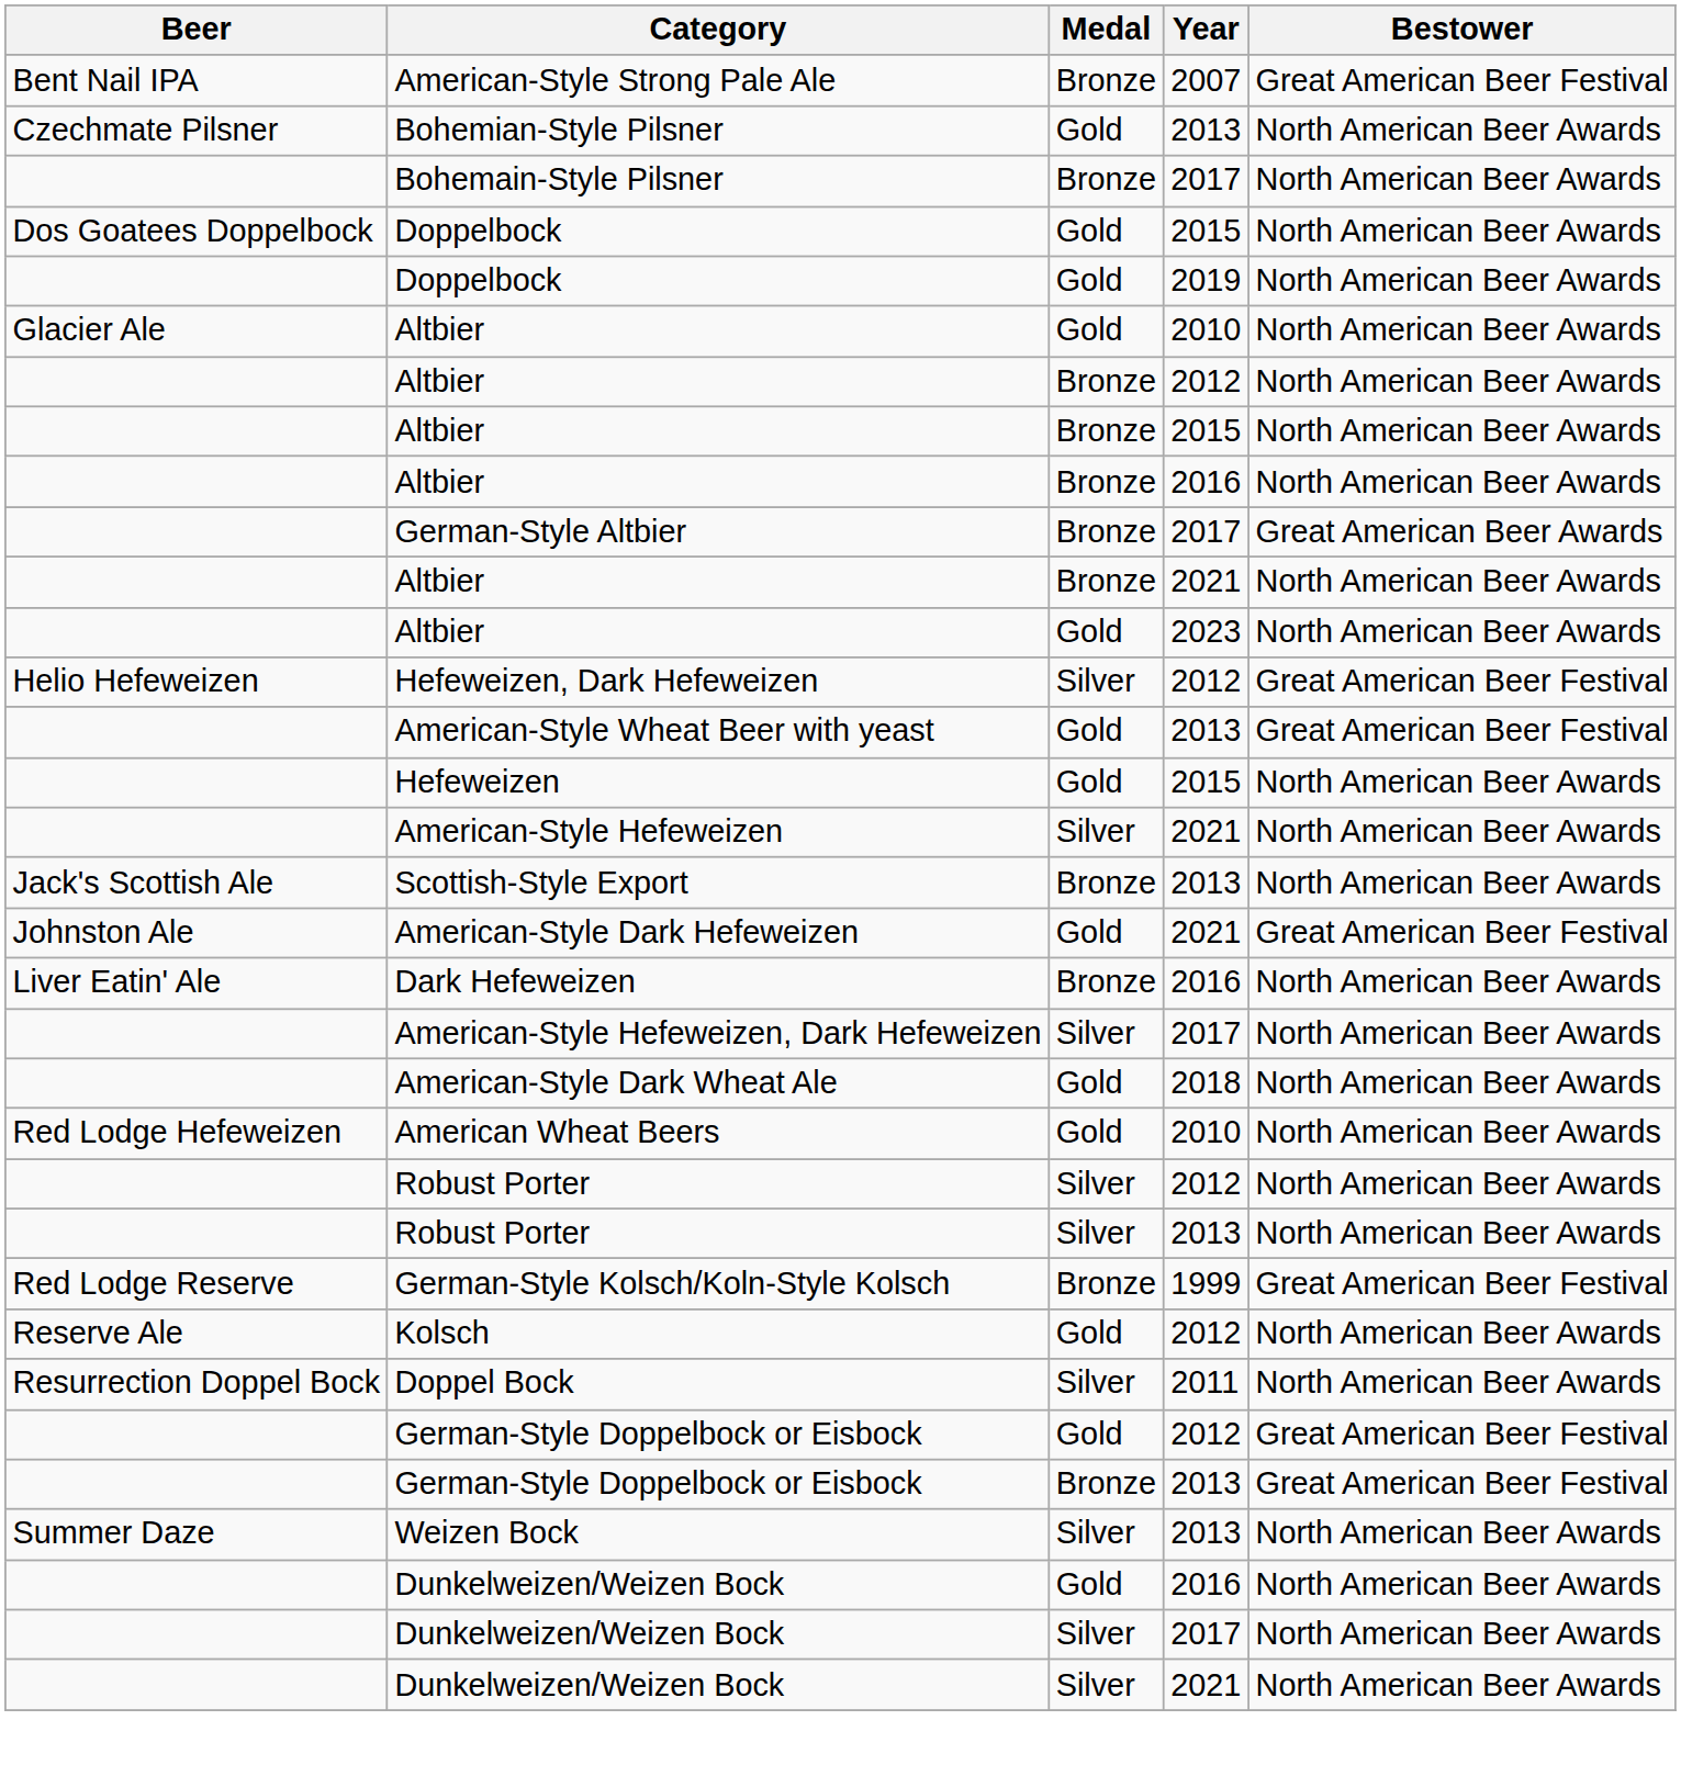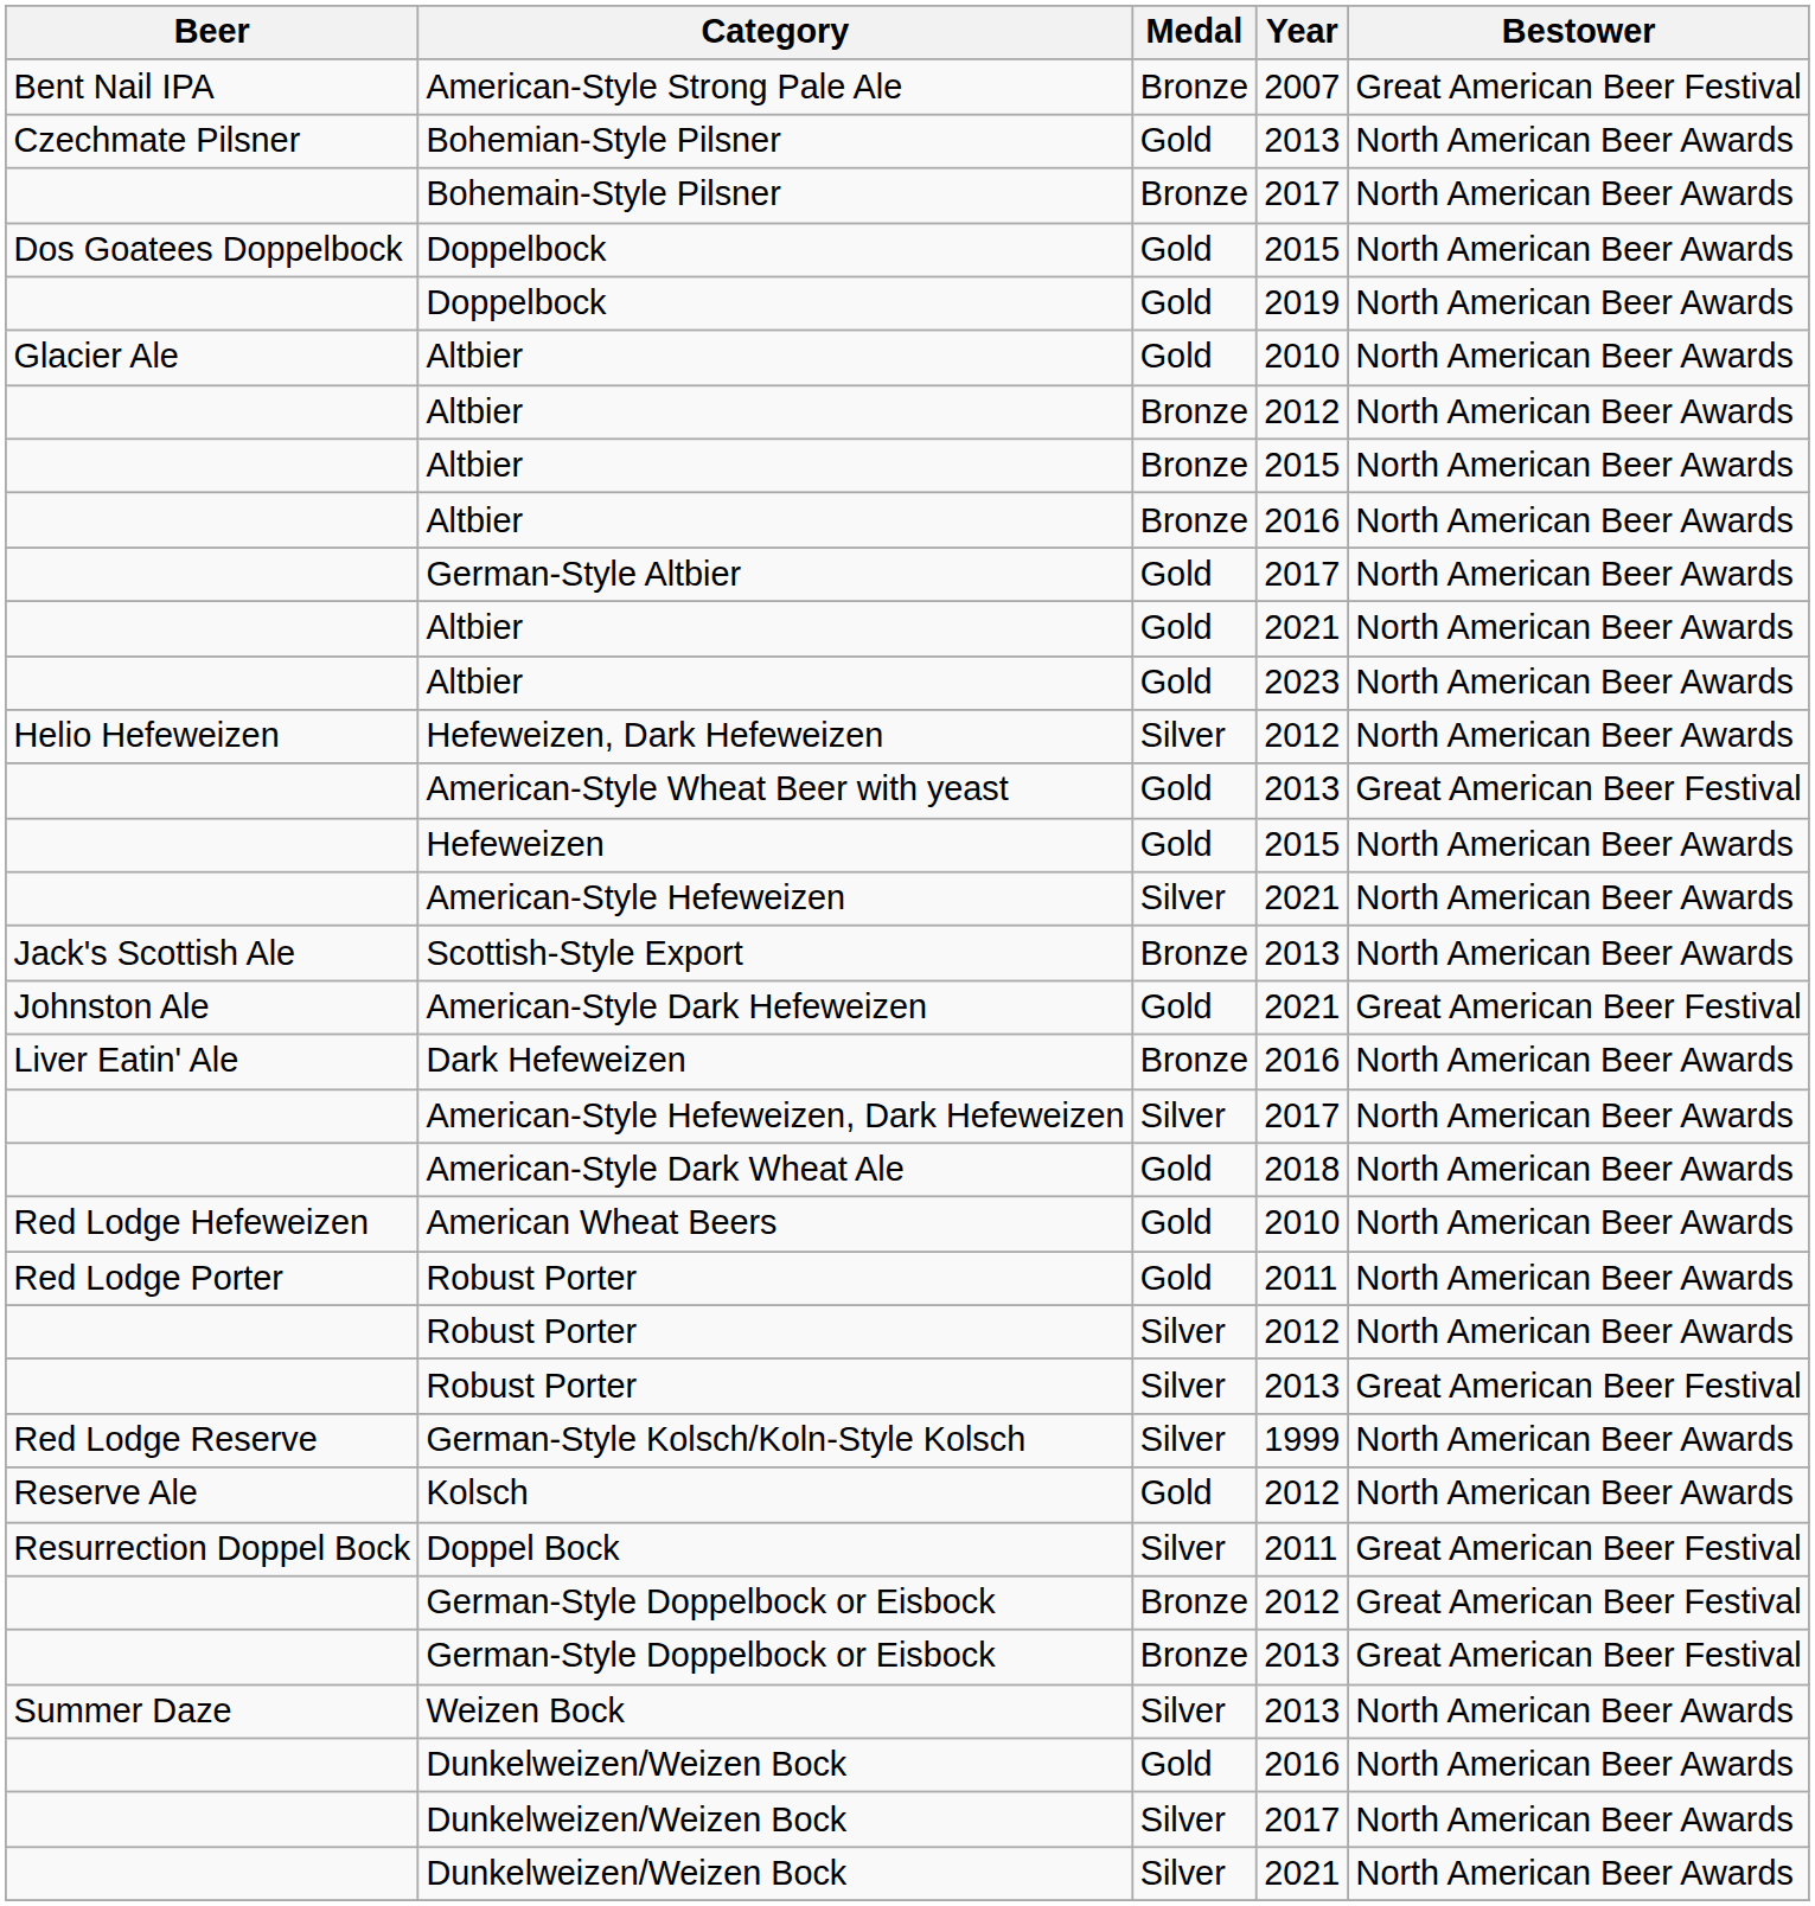German-Style Altbier | Medal: Bronze -> Gold
German-Style Altbier | Bestower: Great American Beer Awards -> North American Beer Awards
Altbier / 2021 | Medal: Bronze -> Gold
Hefeweizen, Dark Hefeweizen | Bestower: Great American Beer Festival -> North American Beer Awards
+ row: Red Lodge Porter | Robust Porter | Gold | 2011 | North American Beer Awards
Robust Porter / 2013 | Bestower: North American Beer Awards -> Great American Beer Festival
German-Style Kolsch/Koln-Style Kolsch | Medal: Bronze -> Silver
German-Style Kolsch/Koln-Style Kolsch | Bestower: Great American Beer Festival -> North American Beer Awards
Doppel Bock | Bestower: North American Beer Awards -> Great American Beer Festival
German-Style Doppelbock or Eisbock / 2012 | Medal: Gold -> Bronze
